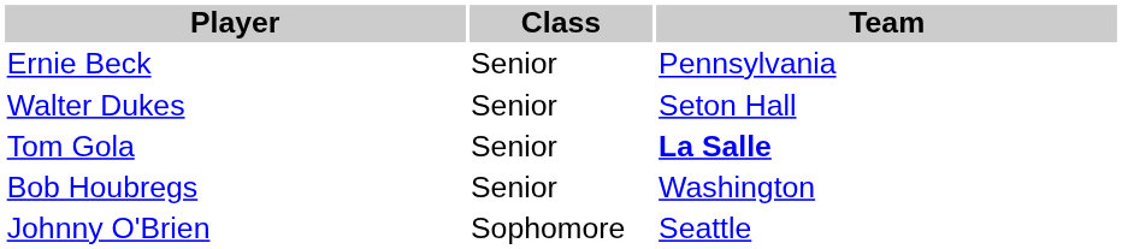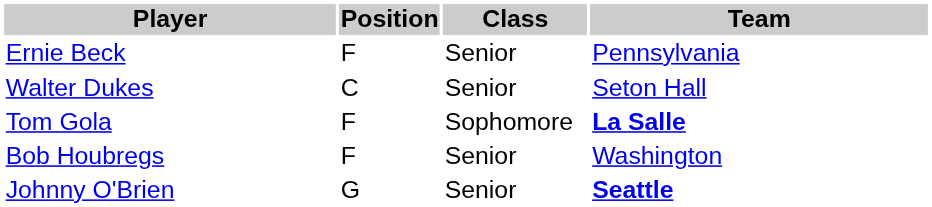+ column: Position | F | C | F | F | G
Tom Gola | Class: Senior -> Sophomore
Johnny O'Brien | Class: Sophomore -> Senior
Johnny O'Brien | Team: normal -> bold
